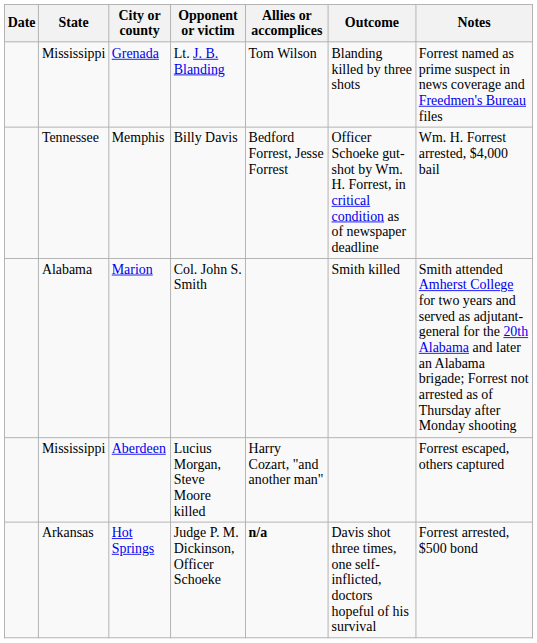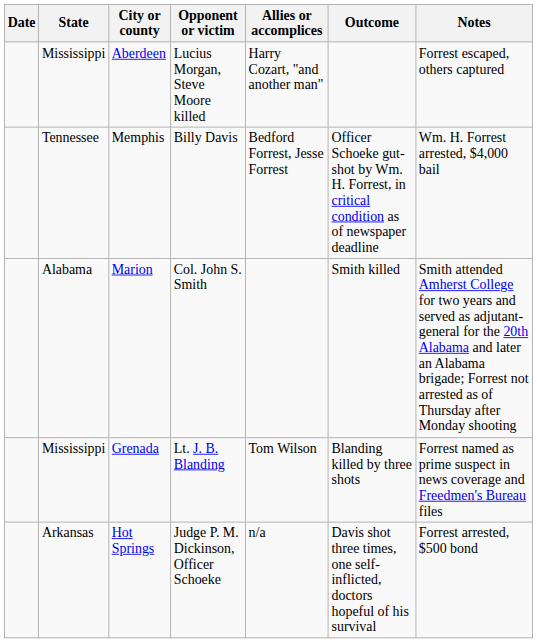rows swapped: Grenada <-> Aberdeen
Hot Springs | Allies or accomplices: bold -> normal
